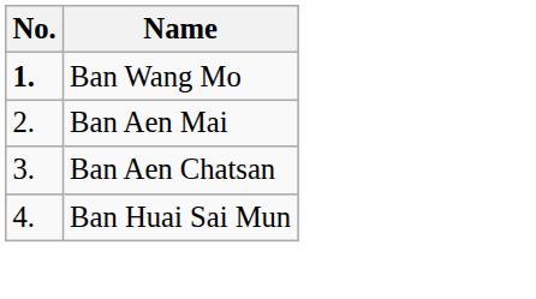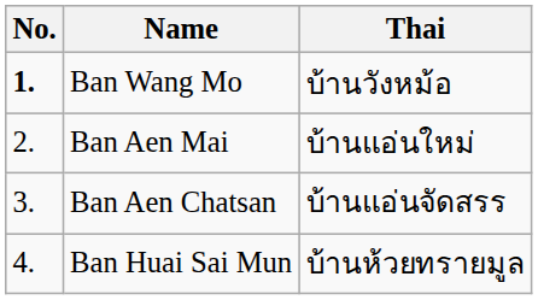+ column: Thai | บ้านวังหม้อ | บ้านแอ่นใหม่ | บ้านแอ่นจัดสรร | บ้านห้วยทรายมูล
